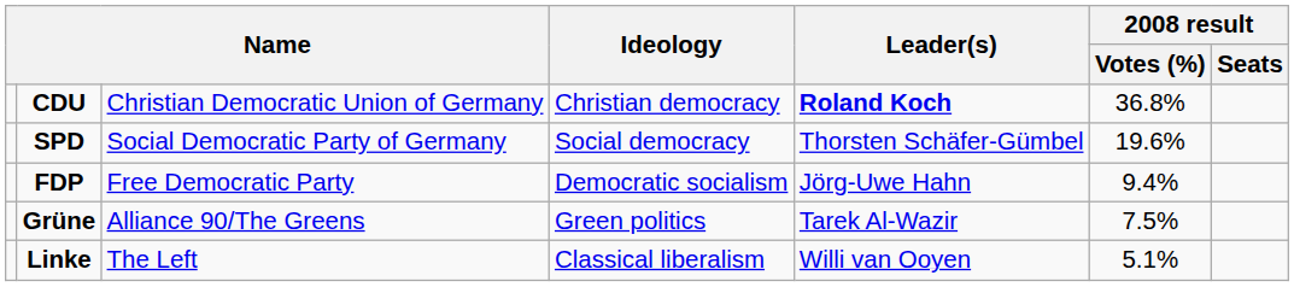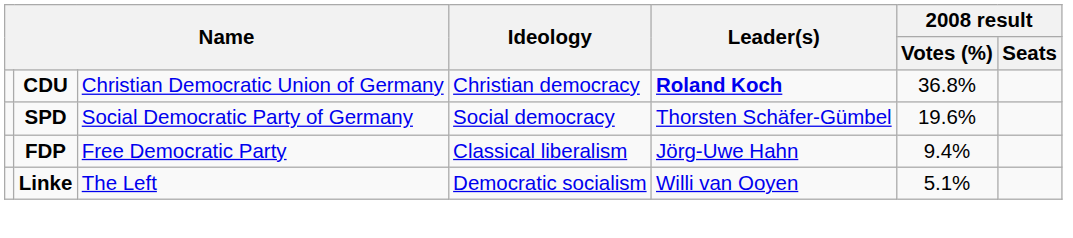FDP | Ideology: Democratic socialism -> Classical liberalism
- row: Grüne | Alliance 90/The Greens | Green politics | Tarek Al-Wazir | 7.5%
Linke | Ideology: Classical liberalism -> Democratic socialism
